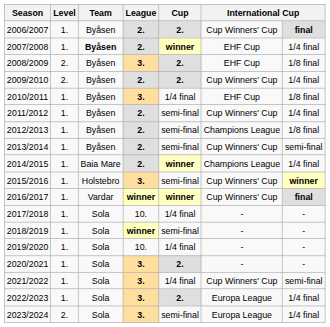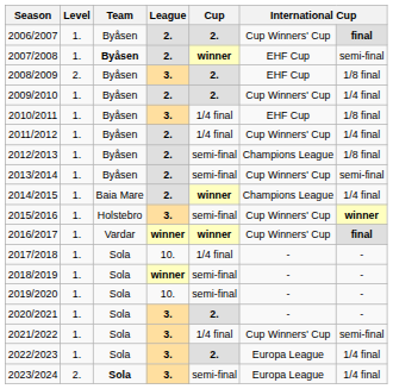2007/2008 | column 7: 1/4 final -> semi-final
2009/2010 | Level: 2. -> 1.
2011/2012 | Cup: semi-final -> 1/4 final
2019/2020 | Cup: 1/4 final -> semi-final
2023/2024 | Team: normal -> bold
